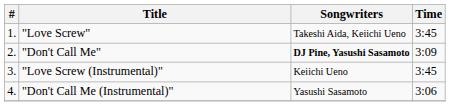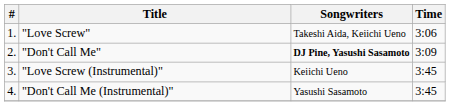"Love Screw" | Time: 3:45 -> 3:06
"Don't Call Me (Instrumental)" | Time: 3:06 -> 3:45
